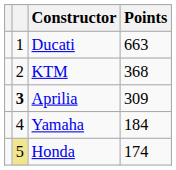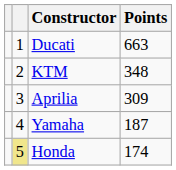KTM | Points: 368 -> 348
Aprilia | column 2: bold -> normal
Yamaha | Points: 184 -> 187
